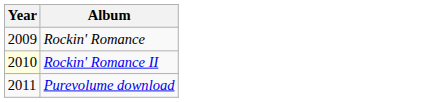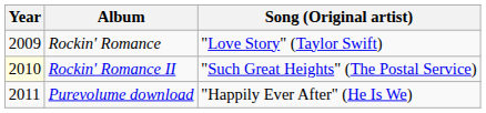+ column: Song (Original artist) | "Love Story" (Taylor Swift) | "Such Great Heights" (The Postal Service) | "Happily Ever After" (He Is We)
